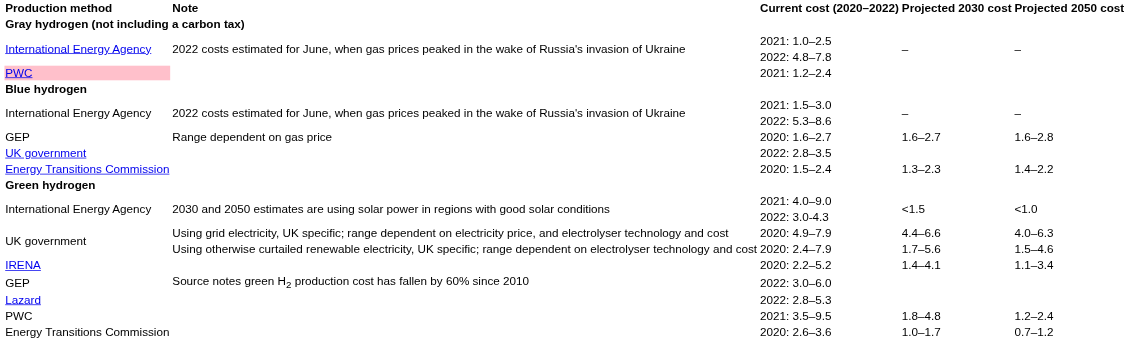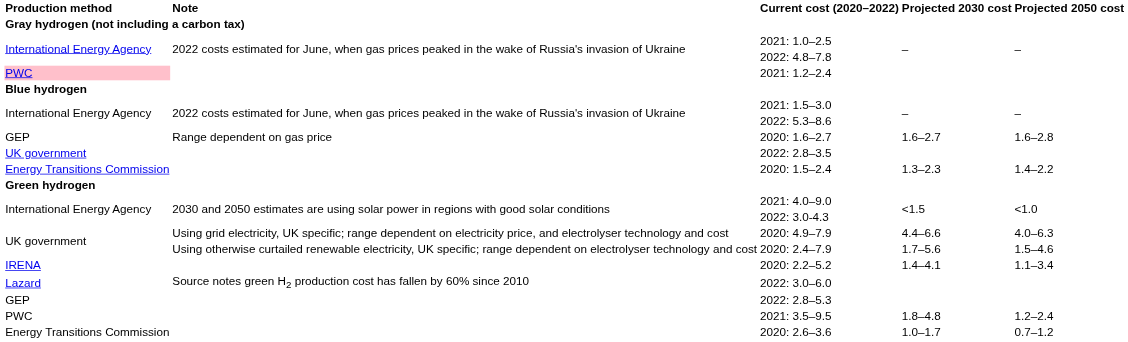2022: 3.0–6.0 | Production method: GEP -> Lazard
2022: 2.8–5.3 | Production method: Lazard -> GEP
